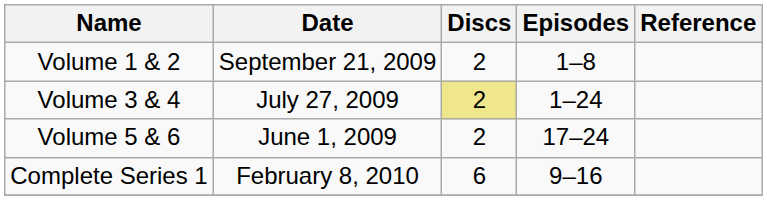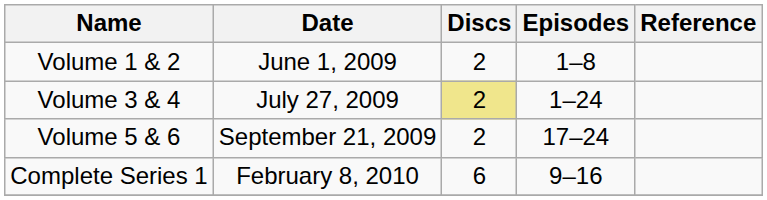Volume 1 & 2 | Date: September 21, 2009 -> June 1, 2009
Volume 5 & 6 | Date: June 1, 2009 -> September 21, 2009
